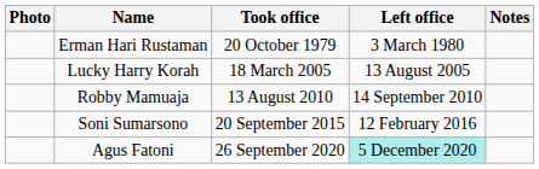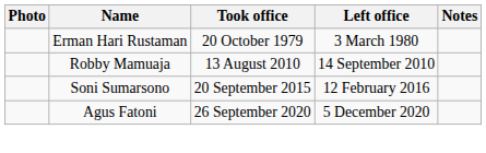- row: Lucky Harry Korah | 18 March 2005 | 13 August 2005
Agus Fatoni | Left office: paleturquoise background -> no background
